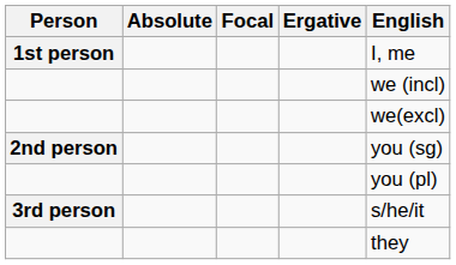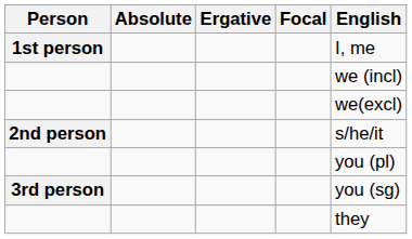columns swapped: Ergative <-> Focal
2nd person | English: you (sg) -> s/he/it
3rd person | English: s/he/it -> you (sg)
